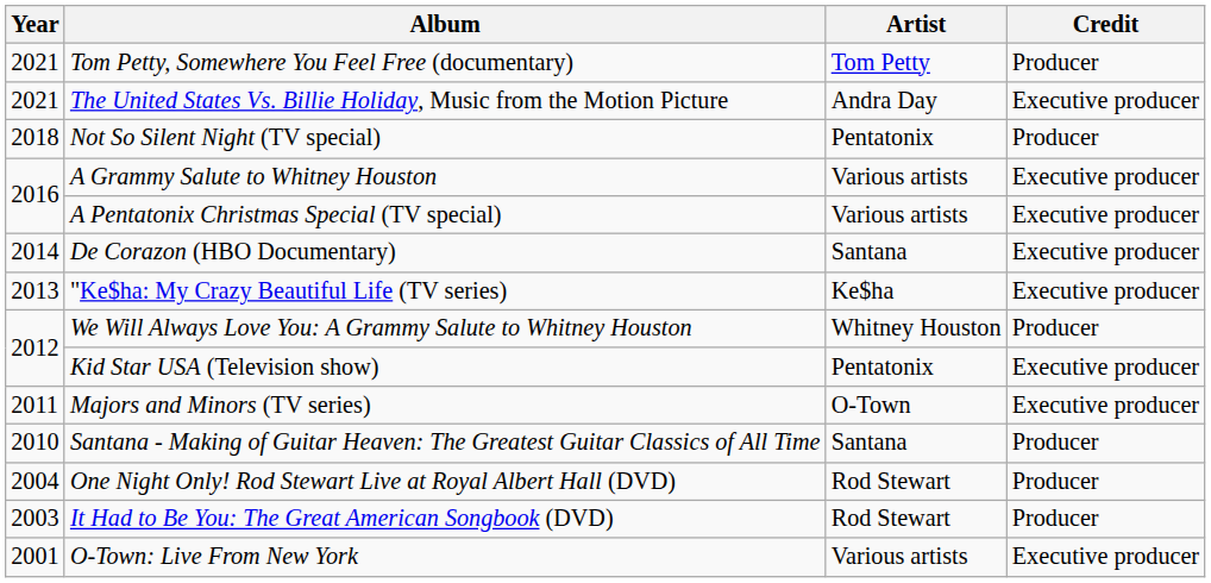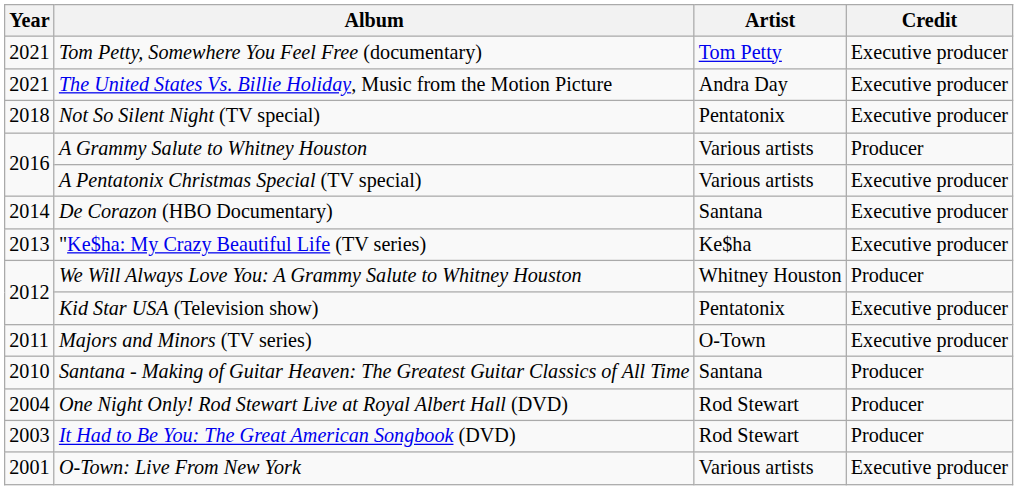Tom Petty, Somewhere You Feel Free (documentary) | Credit: Producer -> Executive producer
Not So Silent Night (TV special) | Credit: Producer -> Executive producer
A Grammy Salute to Whitney Houston | Credit: Executive producer -> Producer
